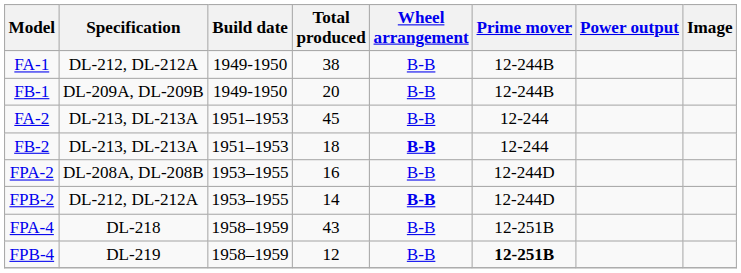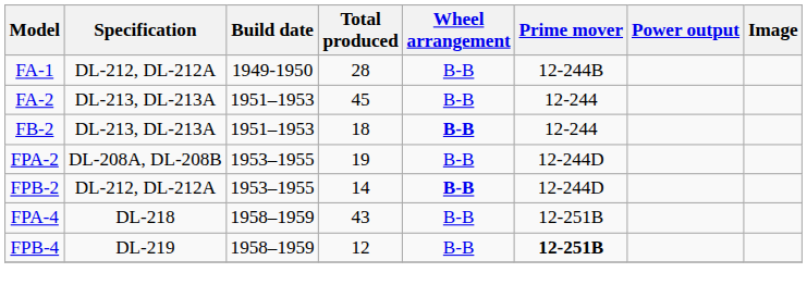FA-1 | Total produced: 38 -> 28
- row: FB-1 | DL-209A, DL-209B | 1949-1950 | 20 | B-B | 12-244B
FPA-2 | Total produced: 16 -> 19
